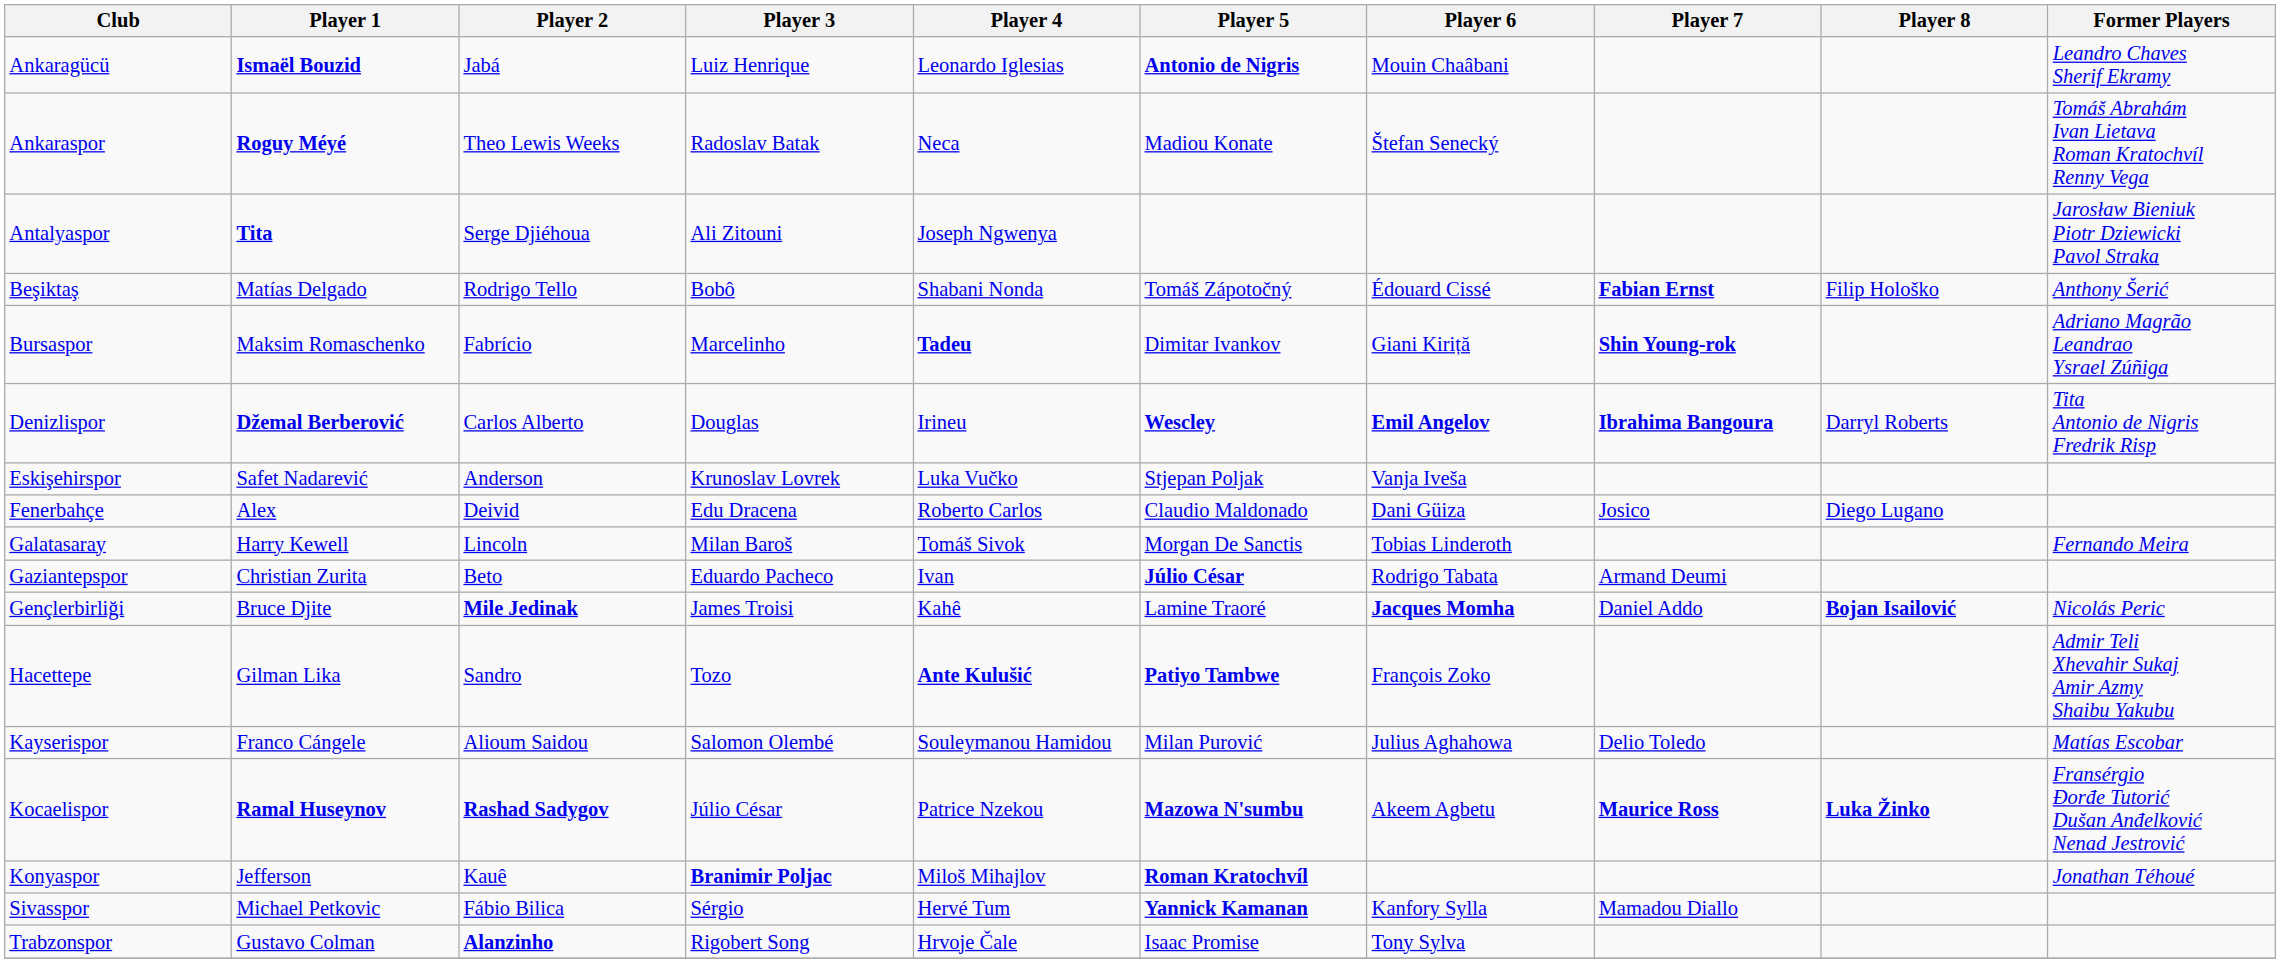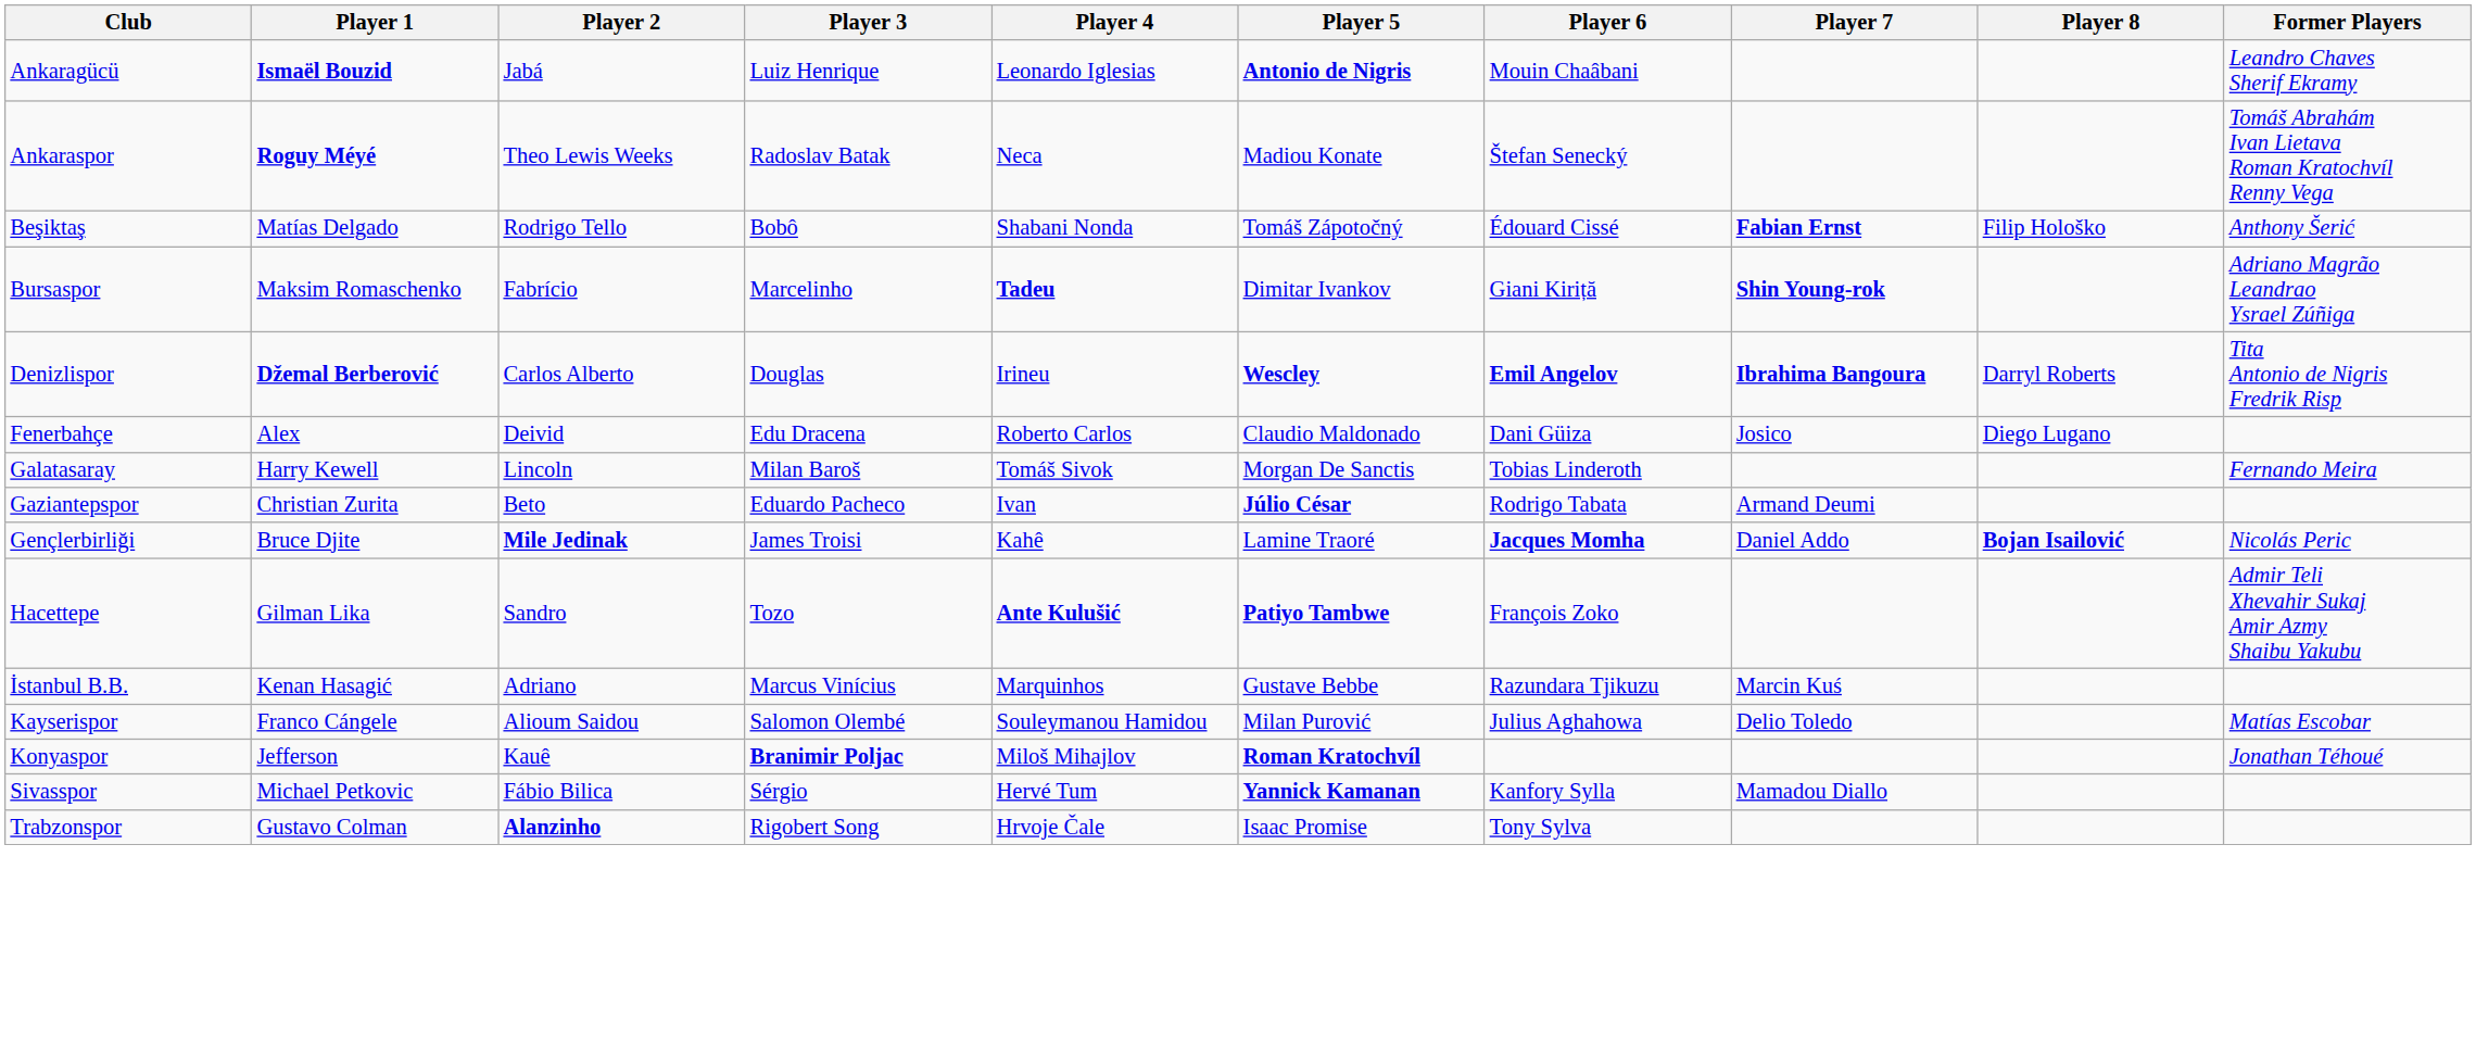- row: Antalyaspor | Tita | Serge Djiéhoua | Ali Zitouni | Joseph Ngwenya | Jarosław Bieniuk Piotr Dziewicki Pavol Straka
- row: Eskişehirspor | Safet Nadarević | Anderson | Krunoslav Lovrek | Luka Vučko | Stjepan Poljak | Vanja Iveša
+ row: İstanbul B.B. | Kenan Hasagić | Adriano | Marcus Vinícius | Marquinhos | Gustave Bebbe | Razundara Tjikuzu | Marcin Kuś
- row: Kocaelispor | Ramal Huseynov | Rashad Sadygov | Júlio César | Patrice Nzekou | Mazowa N'sumbu | Akeem Agbetu | Maurice Ross | Luka Žinko | Fransérgio Đorđe Tutorić Dušan Anđelković Nenad Jestrović
